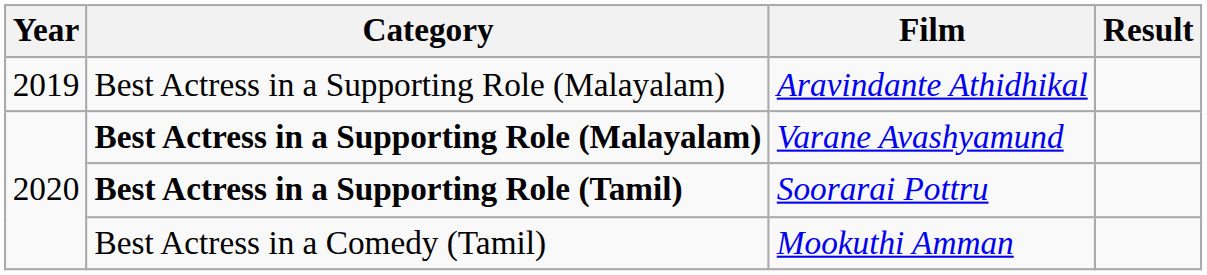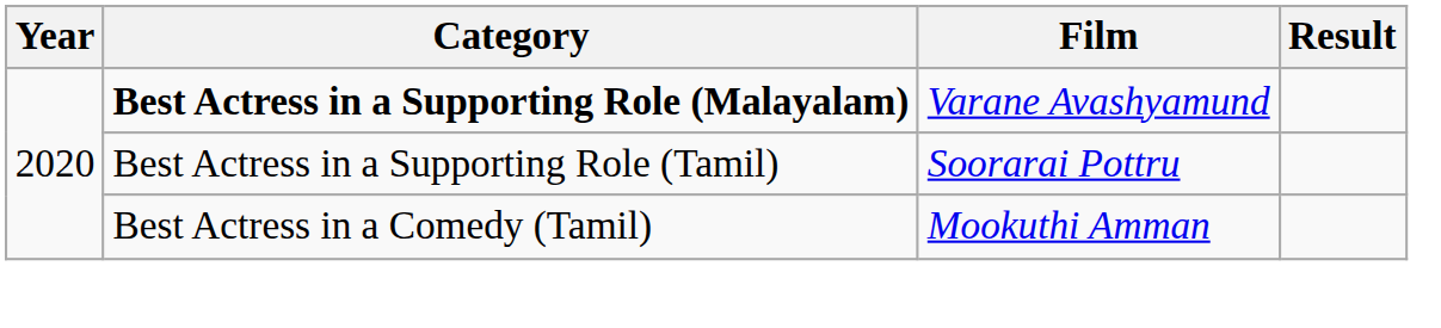- row: 2019 | Best Actress in a Supporting Role (Malayalam) | Aravindante Athidhikal
Soorarai Pottru | Category: bold -> normal
